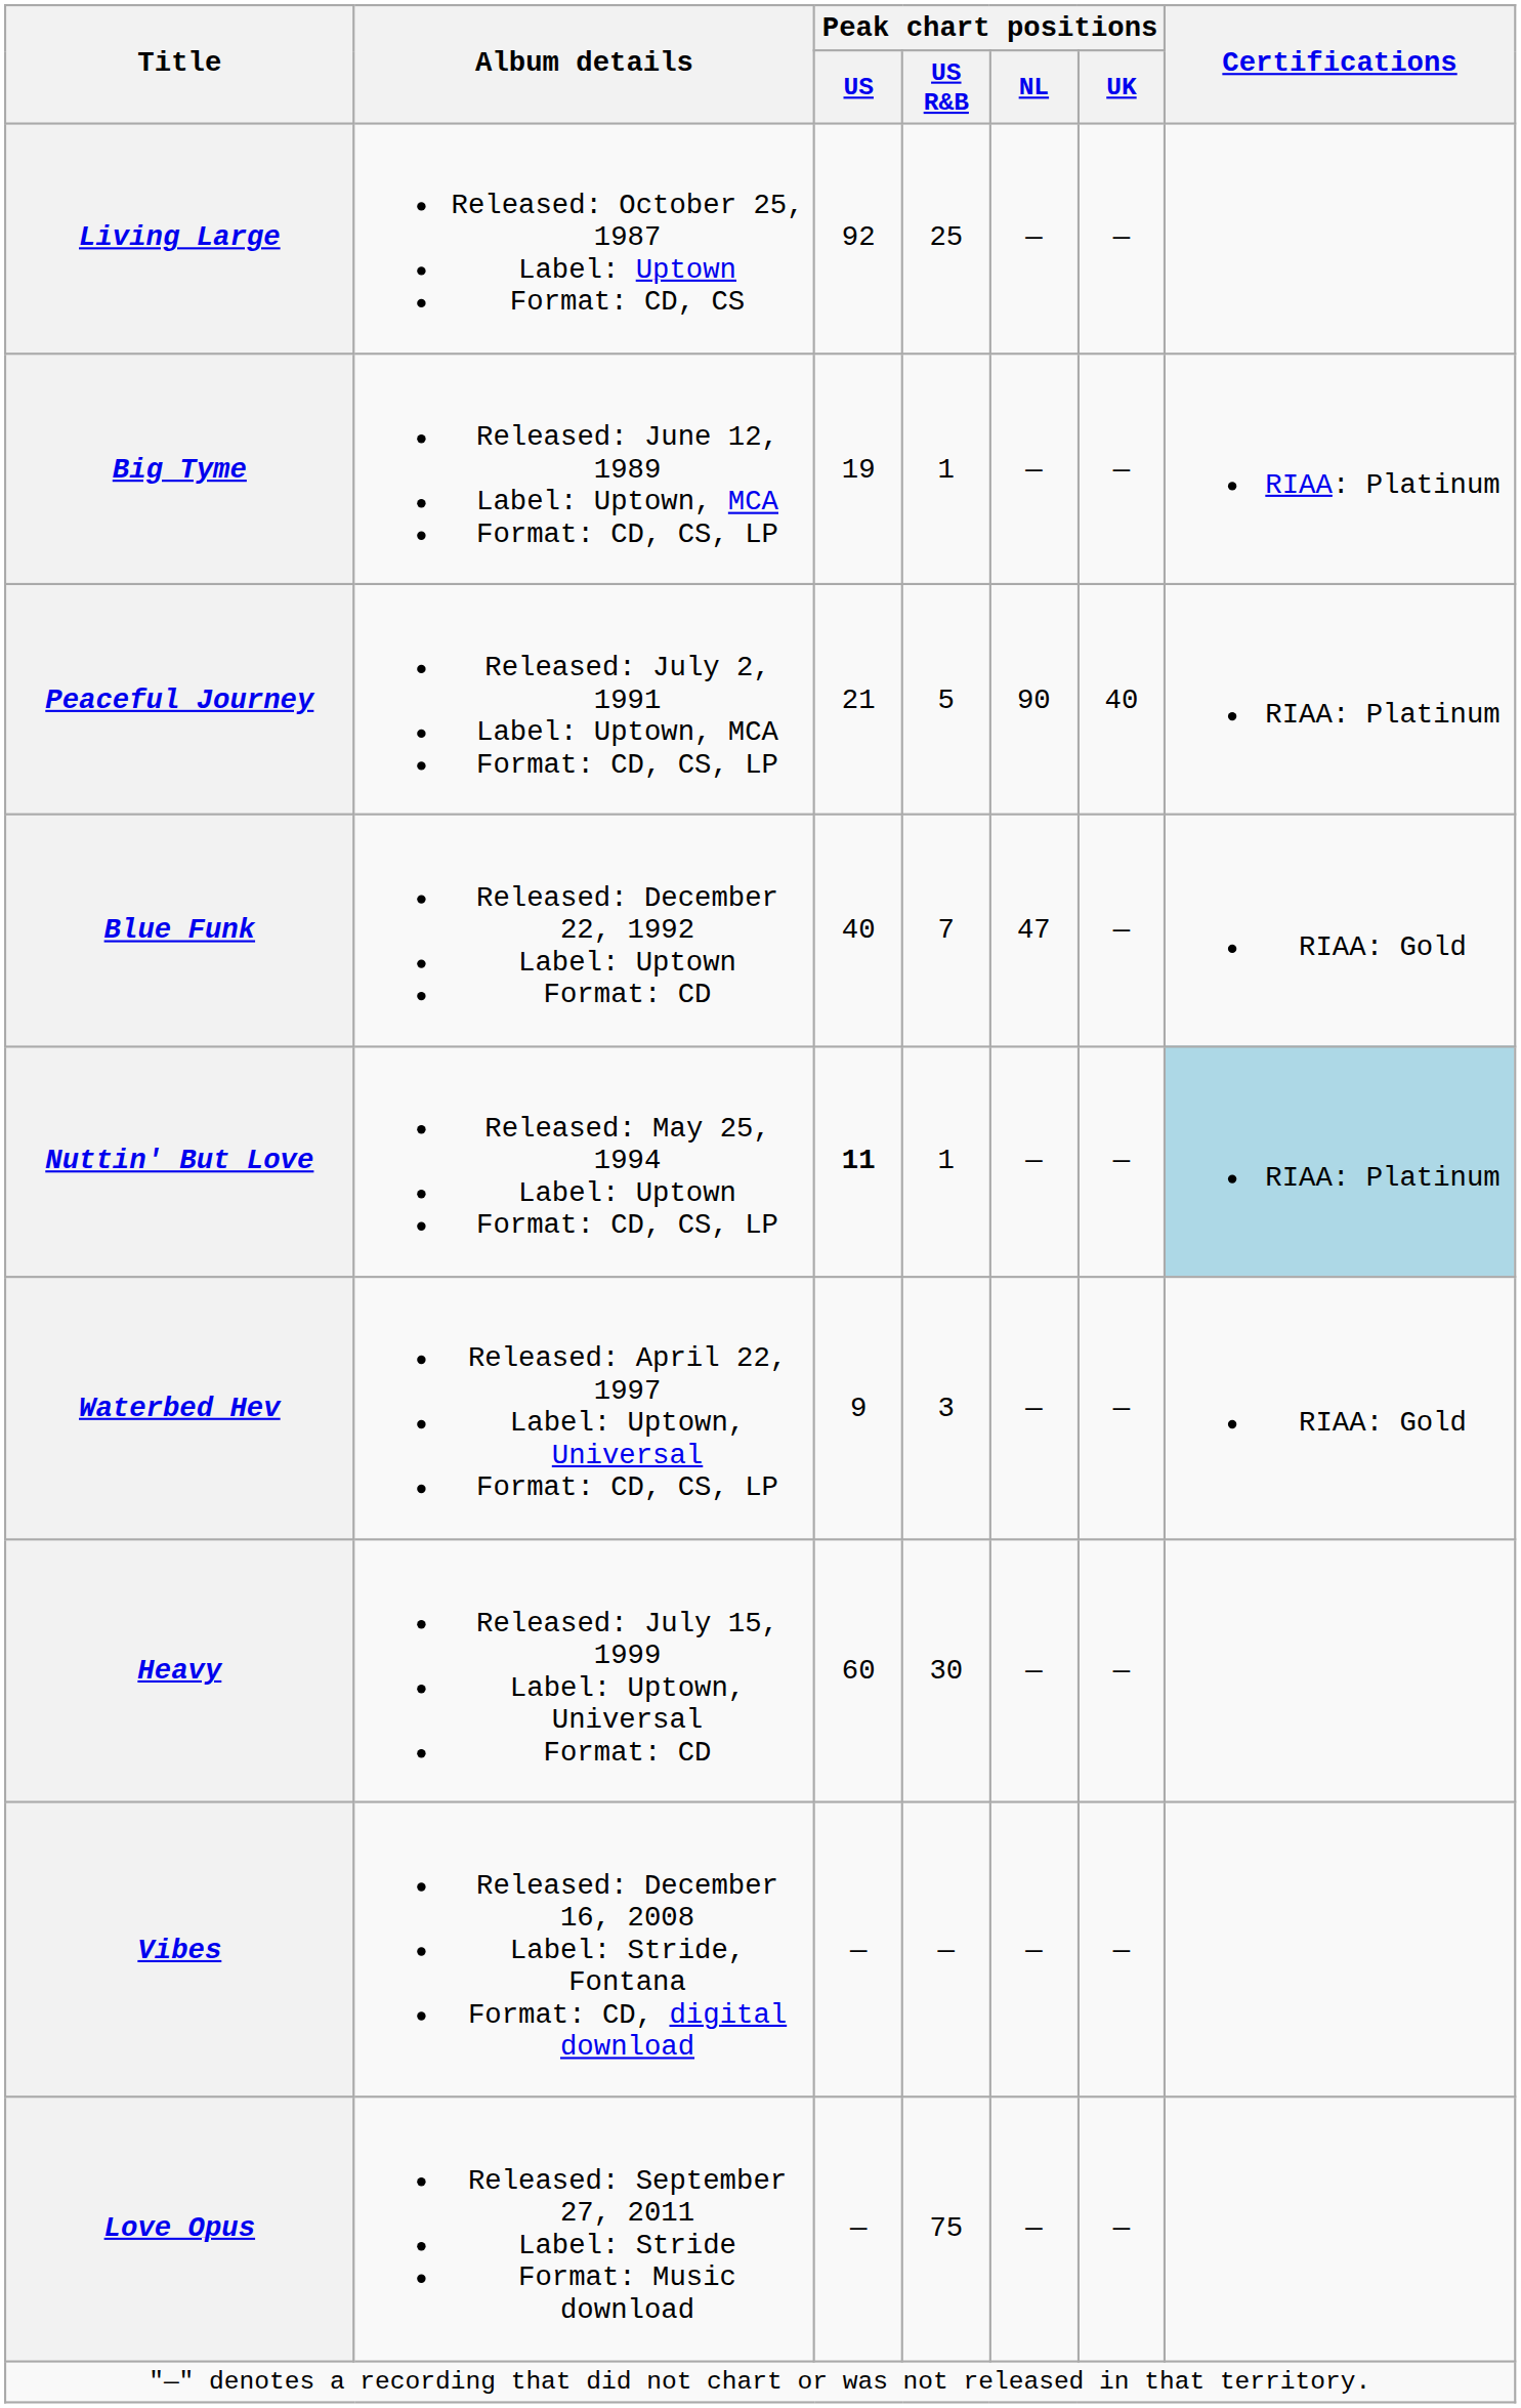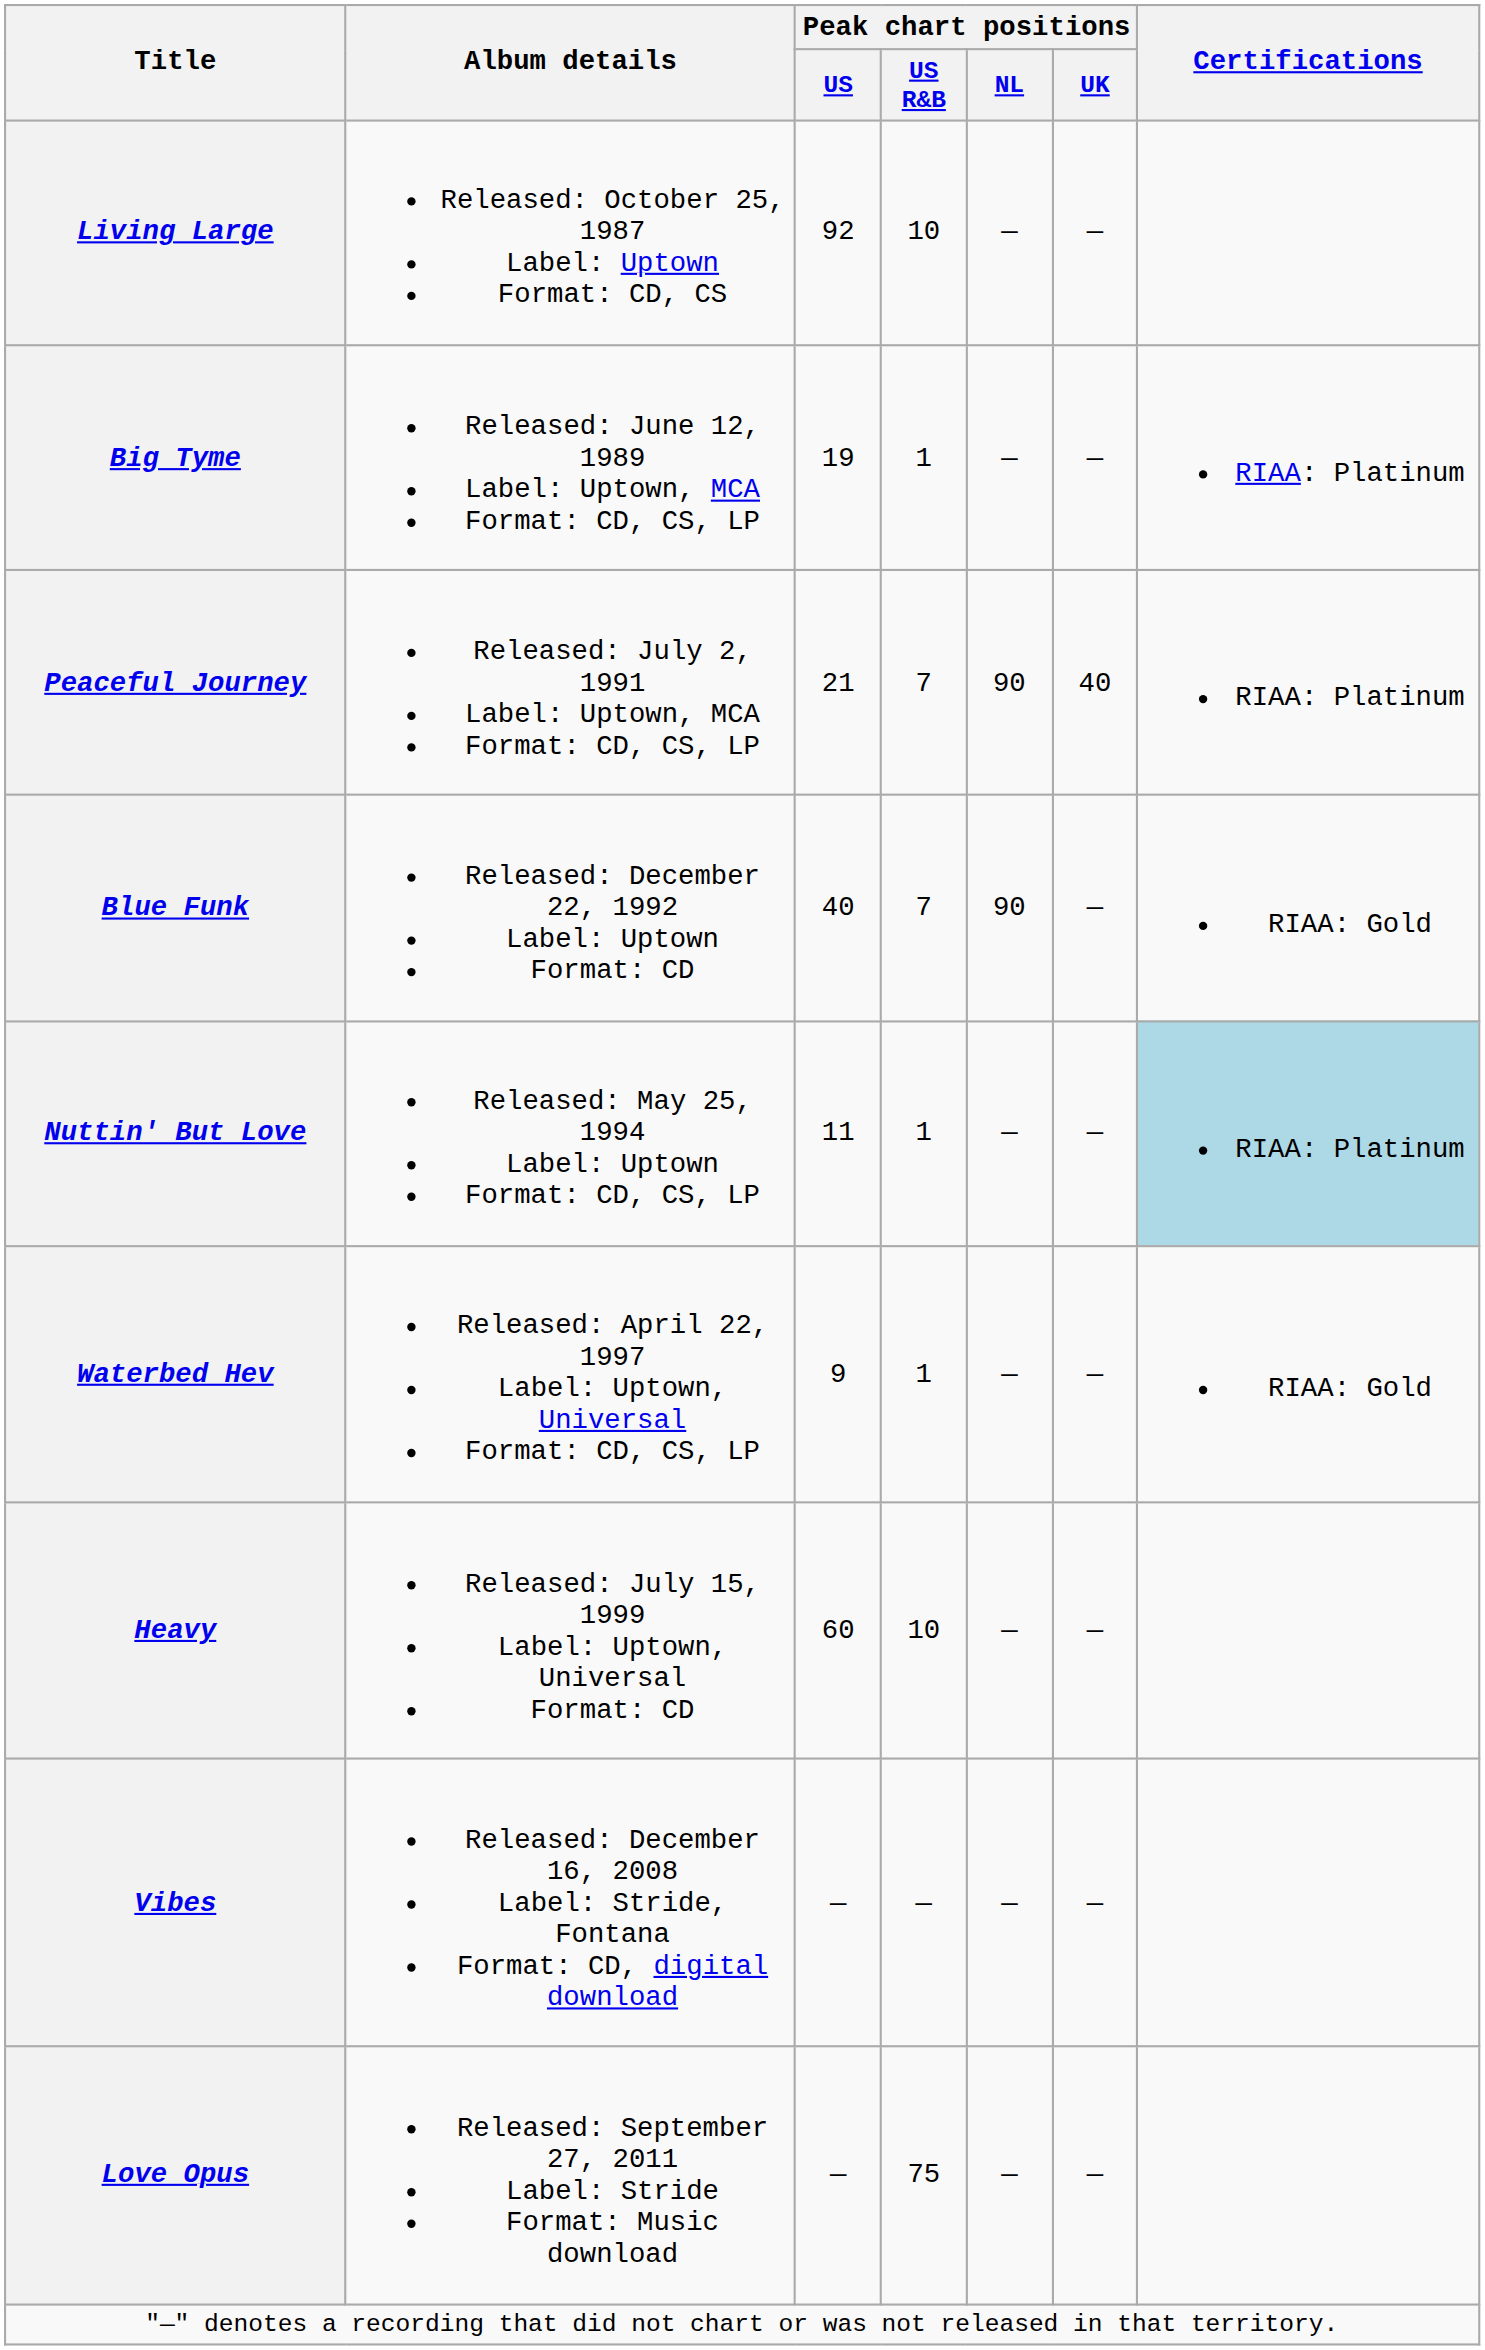Living Large | Peak chart positions / US R&B: 25 -> 10
Peaceful Journey | Peak chart positions / US R&B: 5 -> 7
Blue Funk | Peak chart positions / NL: 47 -> 90
Nuttin' But Love | Peak chart positions / US: bold -> normal
Waterbed Hev | Peak chart positions / US R&B: 3 -> 1
Heavy | Peak chart positions / US R&B: 30 -> 10
